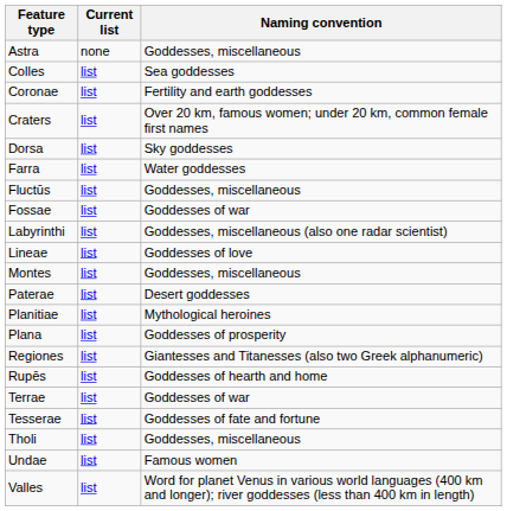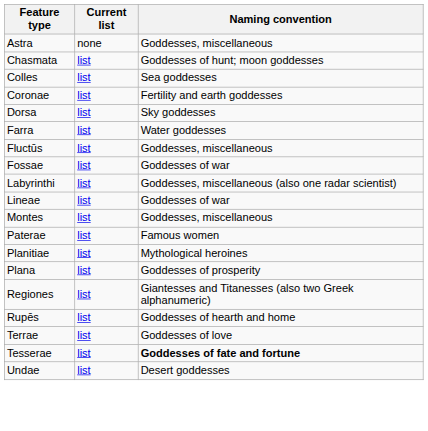+ row: Chasmata | list | Goddesses of hunt; moon goddesses
- row: Craters | list | Over 20 km, famous women; under 20 km, common female first names
Lineae | Naming convention: Goddesses of love -> Goddesses of war
Paterae | Naming convention: Desert goddesses -> Famous women
Terrae | Naming convention: Goddesses of war -> Goddesses of love
Tesserae | Naming convention: normal -> bold
- row: Tholi | list | Goddesses, miscellaneous
Undae | Naming convention: Famous women -> Desert goddesses
- row: Valles | list | Word for planet Venus in various world languages (400 km and longer); river goddesses (less than 400 km in length)
